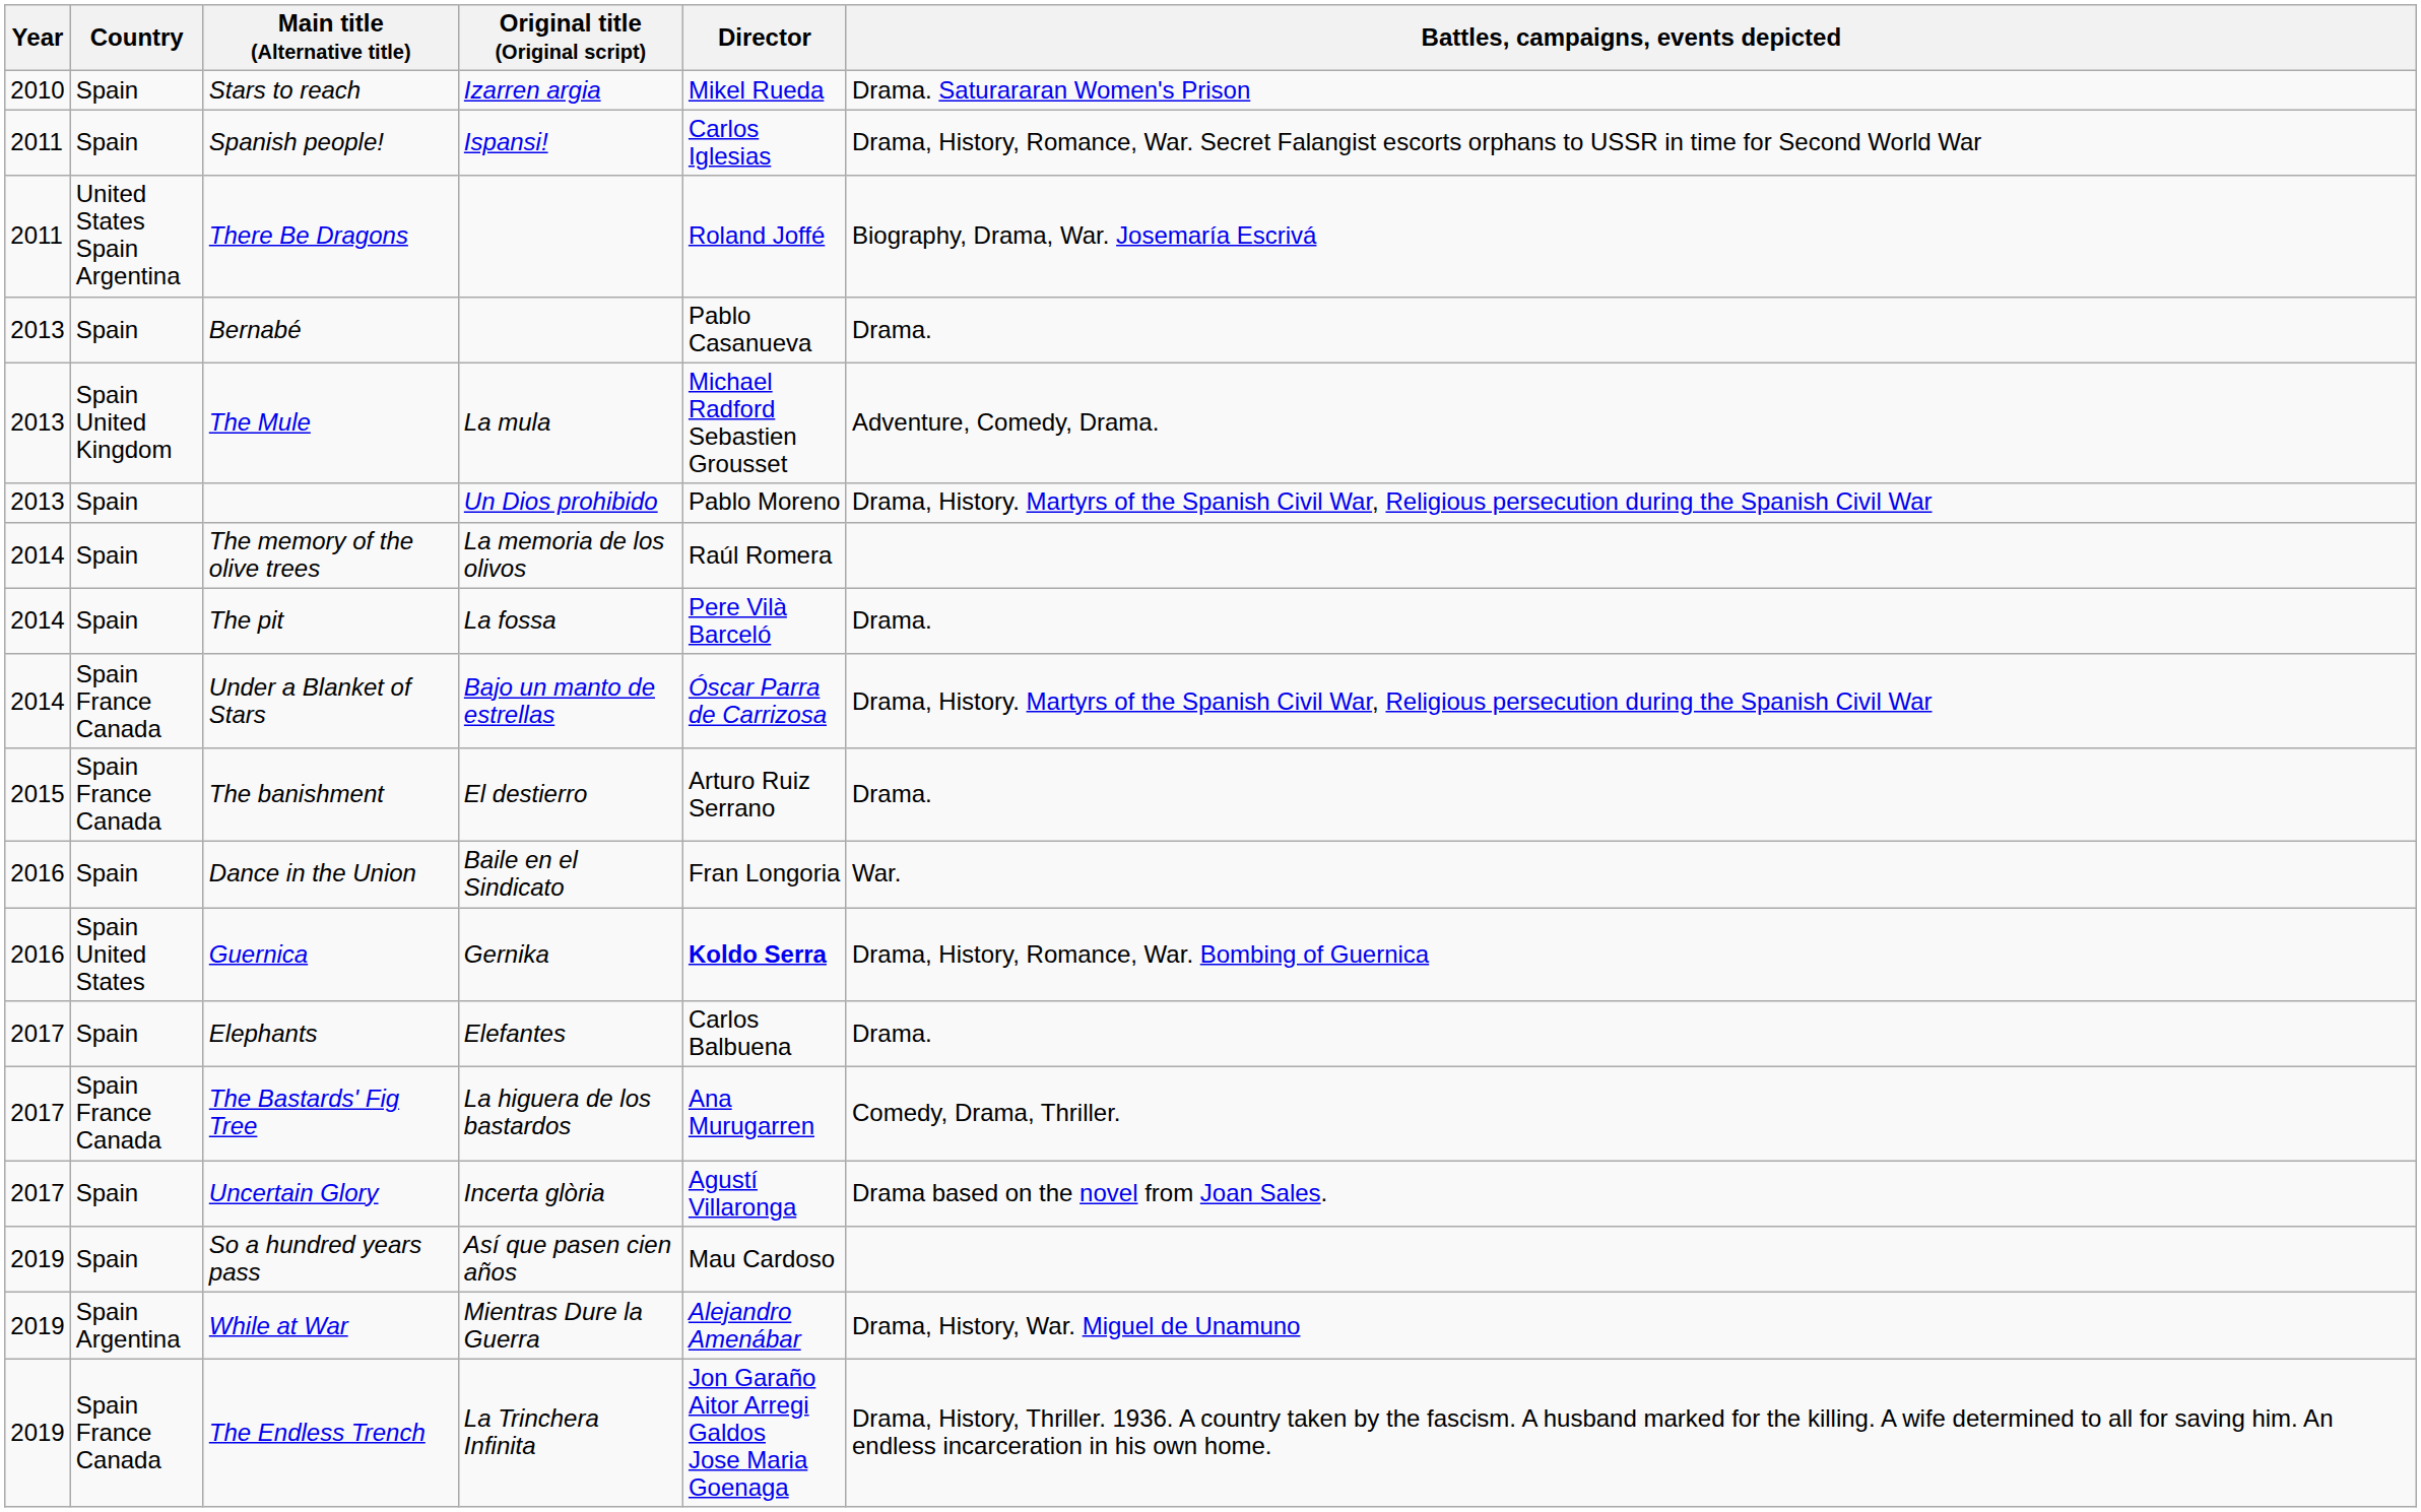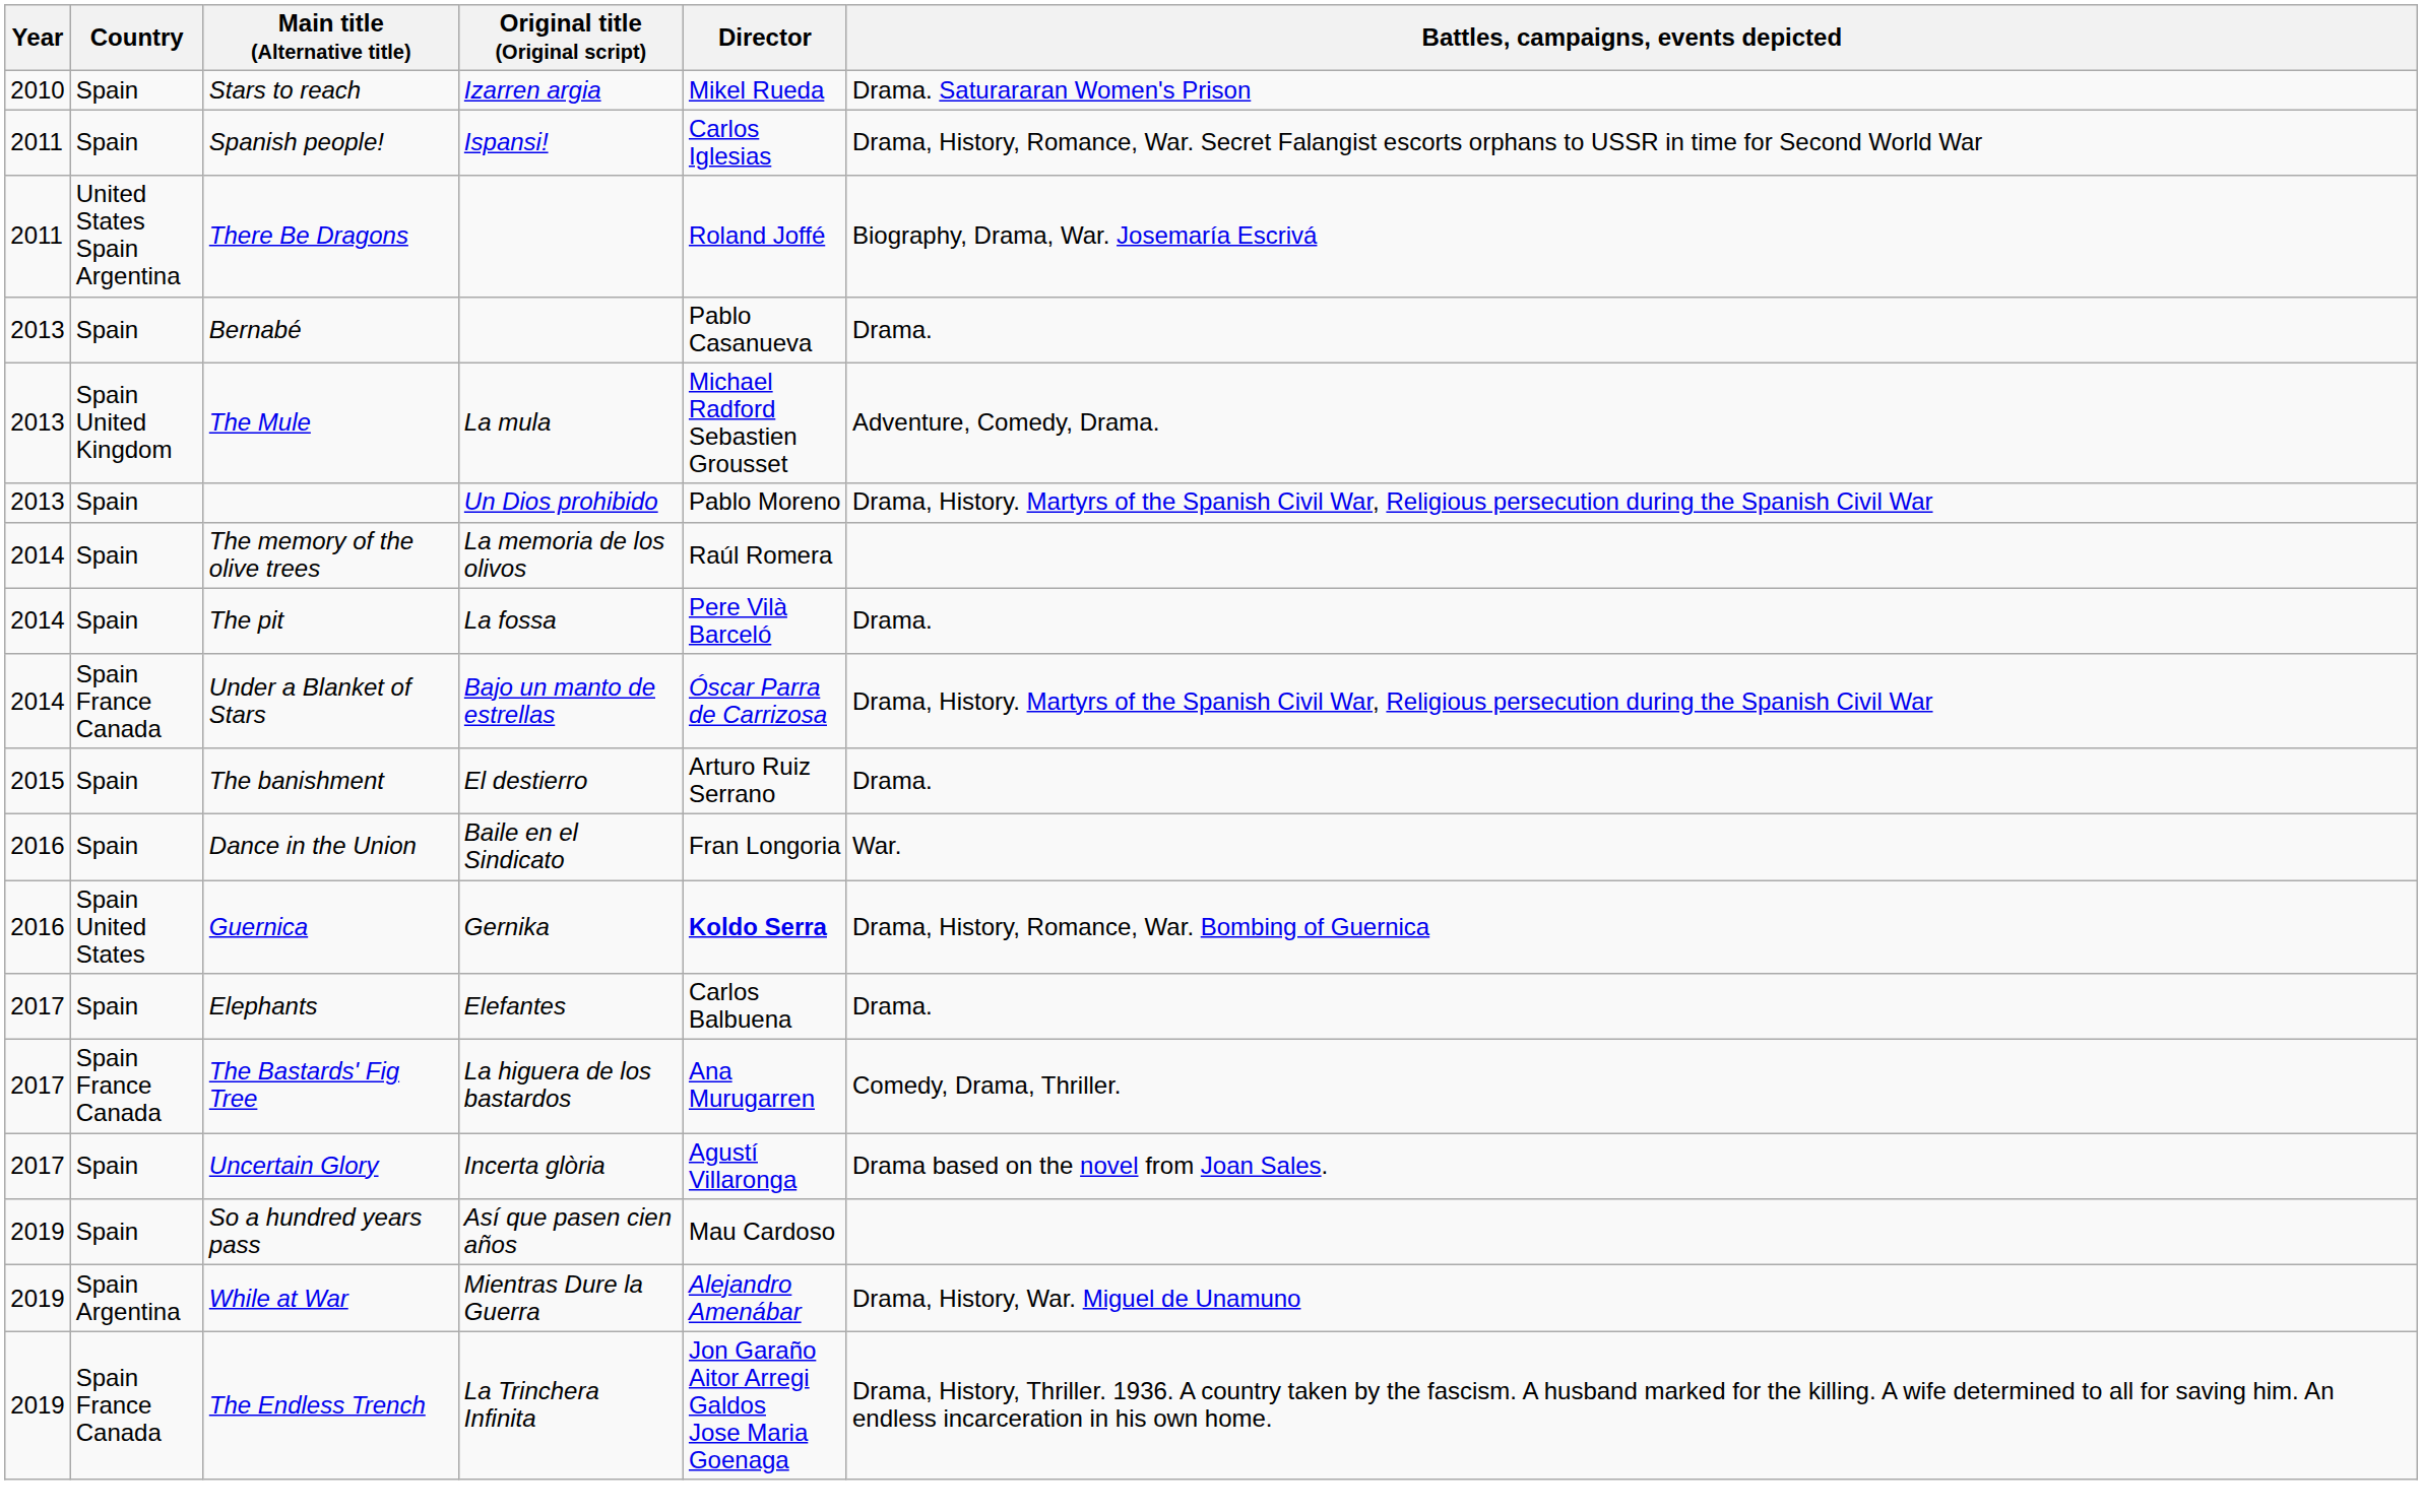The banishment | Country: Spain France Canada -> Spain
